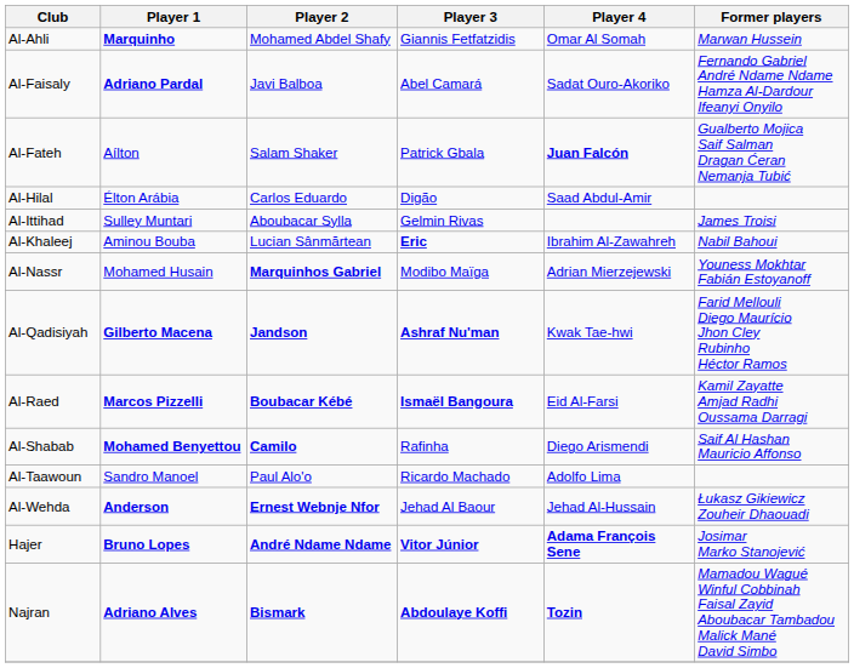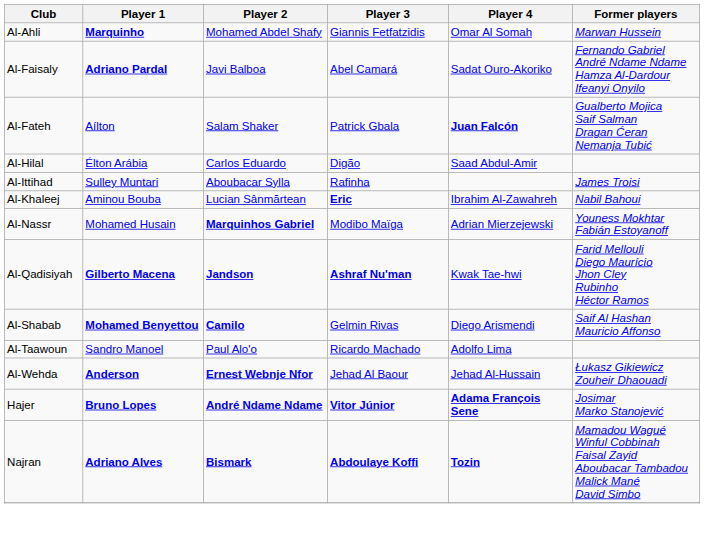Al-Ittihad | Player 3: Gelmin Rivas -> Rafinha
- row: Al-Raed | Marcos Pizzelli | Boubacar Kébé | Ismaël Bangoura | Eid Al-Farsi | Kamil Zayatte Amjad Radhi Oussama Darragi
Al-Shabab | Player 3: Rafinha -> Gelmin Rivas
